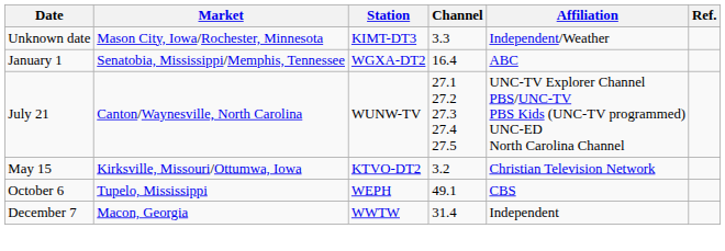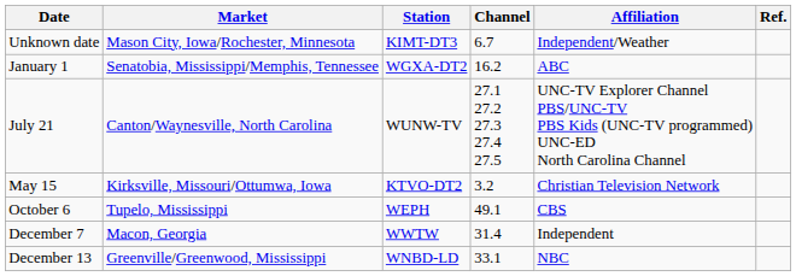Unknown date | Channel: 3.3 -> 6.7
January 1 | Channel: 16.4 -> 16.2
+ row: December 13 | Greenville/Greenwood, Mississippi | WNBD-LD | 33.1 | NBC
